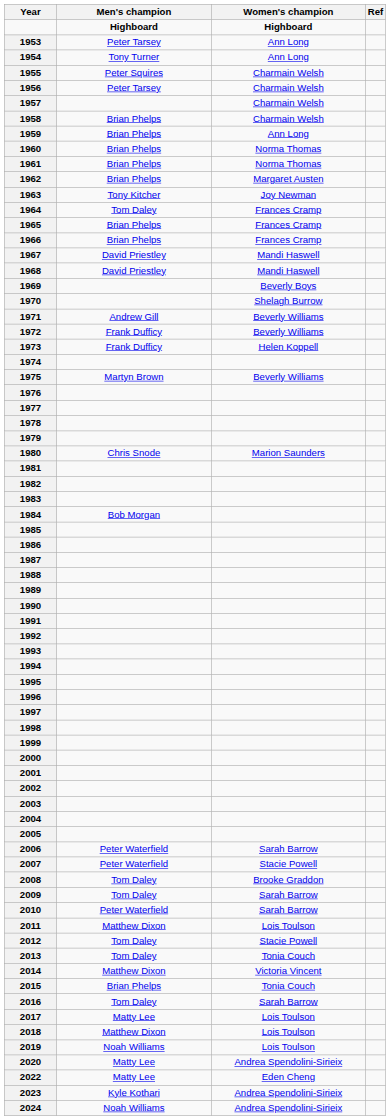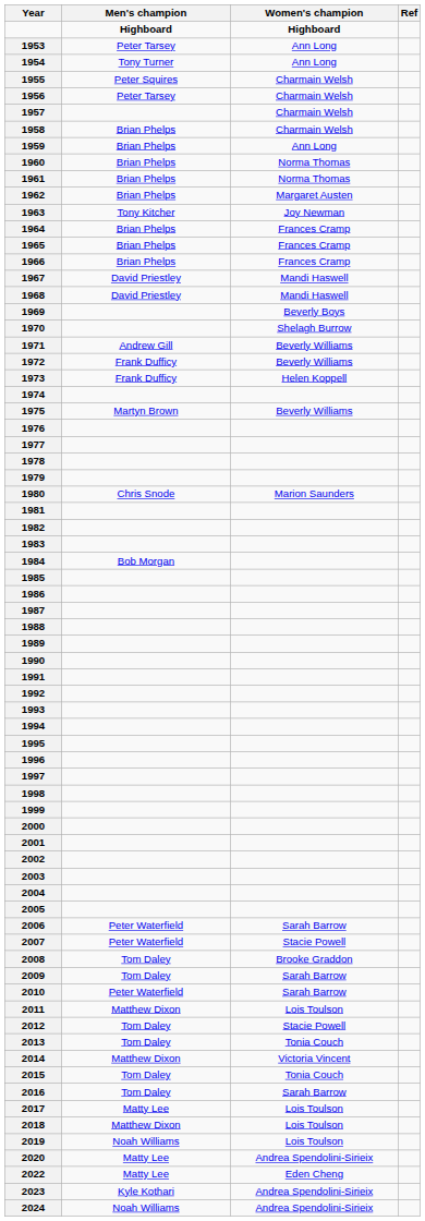1964 | Men's champion: Tom Daley -> Brian Phelps
2015 | Men's champion: Brian Phelps -> Tom Daley
